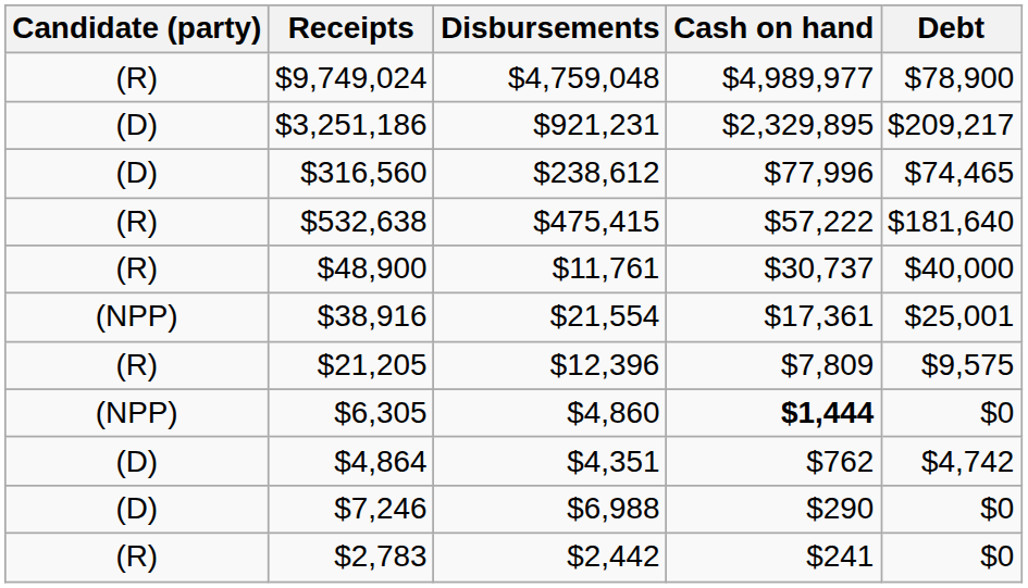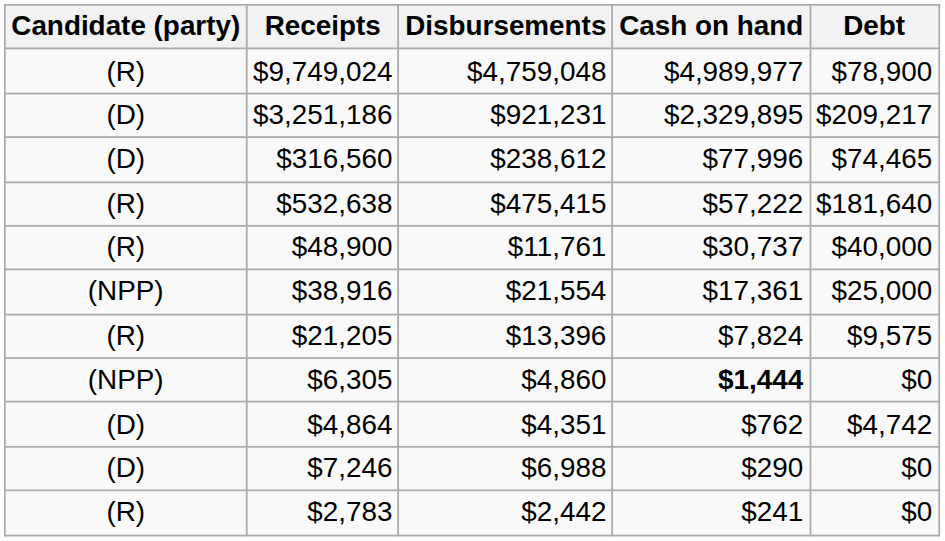$38,916 | Debt: $25,001 -> $25,000
$21,205 | Disbursements: $12,396 -> $13,396
$21,205 | Cash on hand: $7,809 -> $7,824
